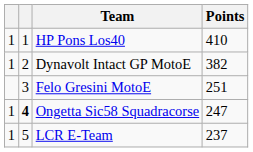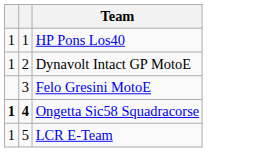- column: Points | 410 | 382 | 251 | 247 | 237
Ongetta Sic58 Squadracorse | column 1: normal -> bold
